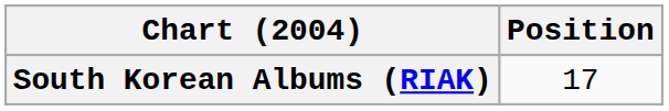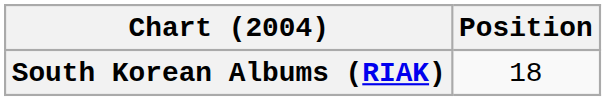South Korean Albums (RIAK) | Position: 17 -> 18
